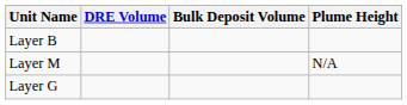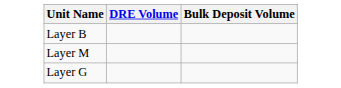- column: Plume Height | N/A
